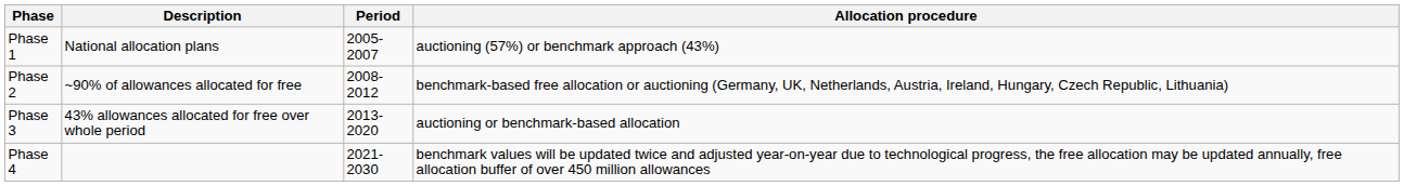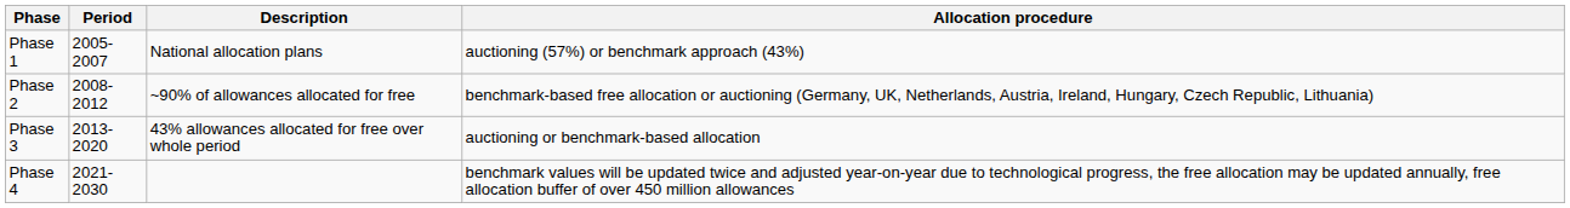columns swapped: Period <-> Description
